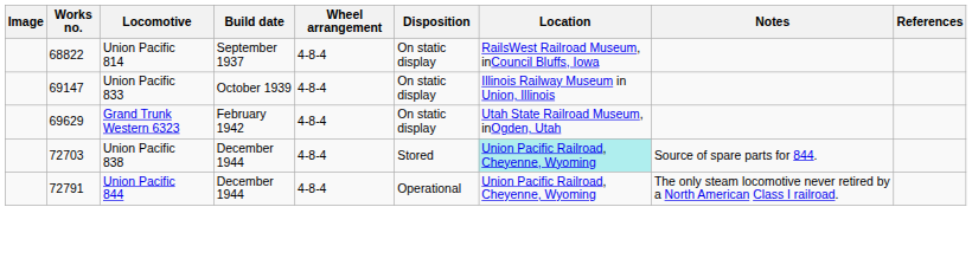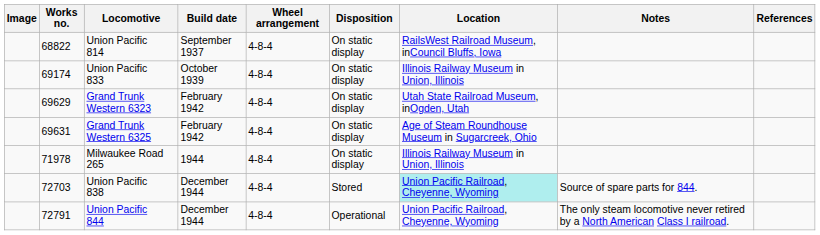Union Pacific 833 | Works no.: 69147 -> 69174
+ row: 69631 | Grand Trunk Western 6325 | February 1942 | 4-8-4 | On static display | Age of Steam Roundhouse Museum in Sugarcreek, Ohio
+ row: 71978 | Milwaukee Road 265 | 1944 | 4-8-4 | On static display | Illinois Railway Museum in Union, Illinois
